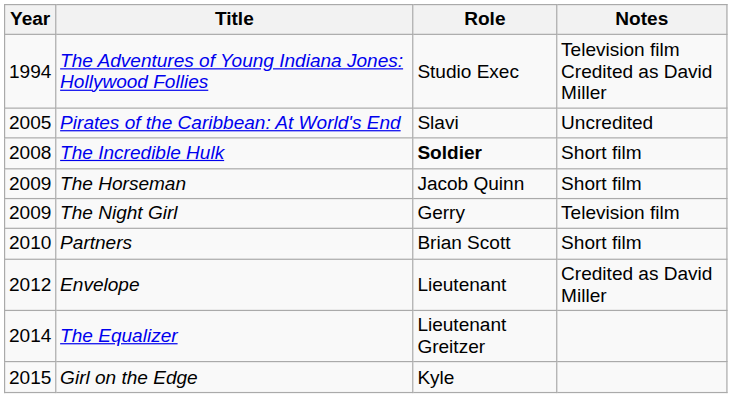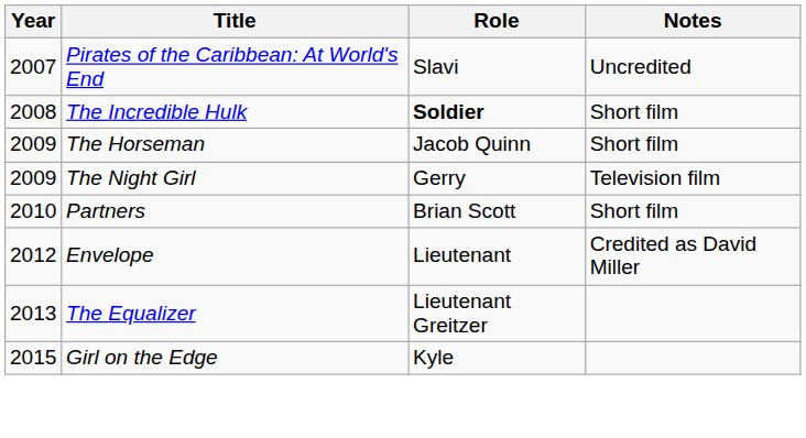- row: 1994 | The Adventures of Young Indiana Jones: Hollywood Follies | Studio Exec | Television film Credited as David Miller
Pirates of the Caribbean: At World's End | Year: 2005 -> 2007
The Equalizer | Year: 2014 -> 2013
